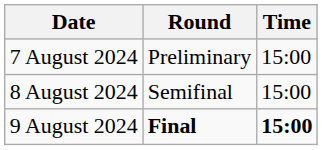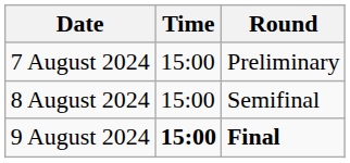columns swapped: Time <-> Round
